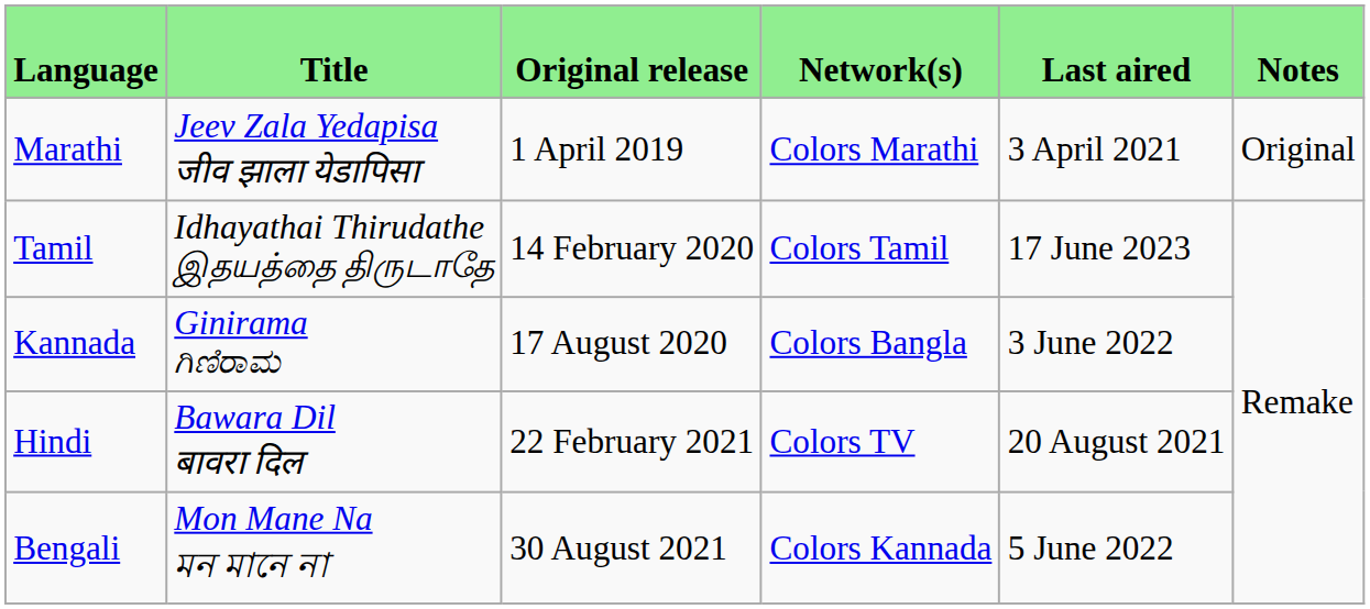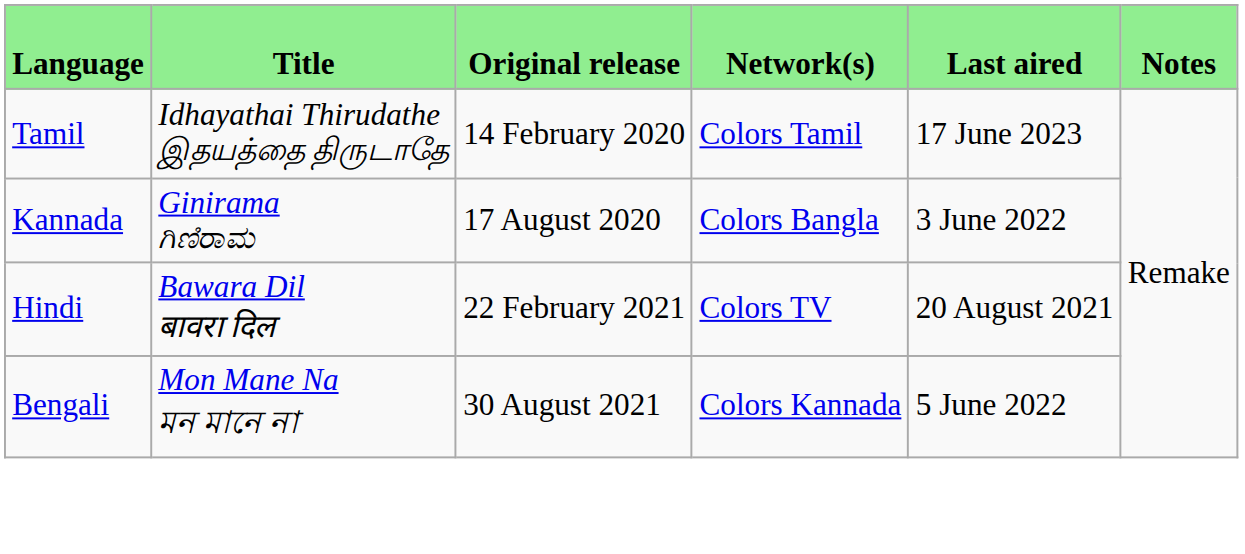- row: Marathi | Jeev Zala Yedapisa जीव झाला येडापिसा | 1 April 2019 | Colors Marathi | 3 April 2021 | Original
